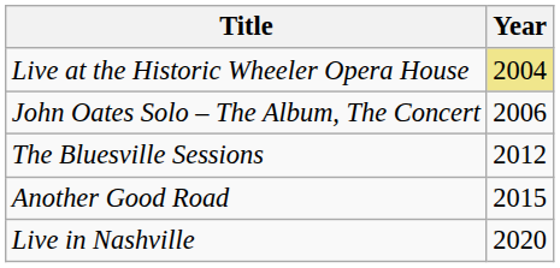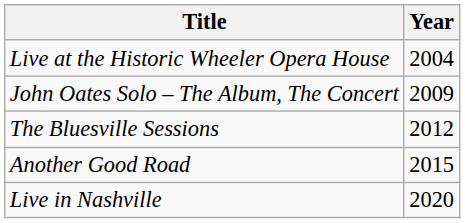Live at the Historic Wheeler Opera House | Year: khaki background -> no background
John Oates Solo – The Album, The Concert | Year: 2006 -> 2009
